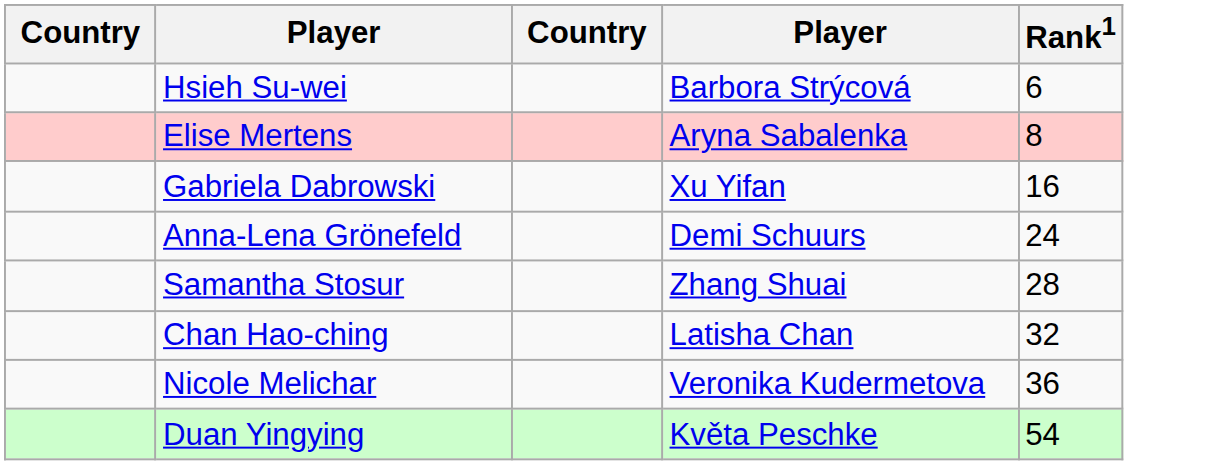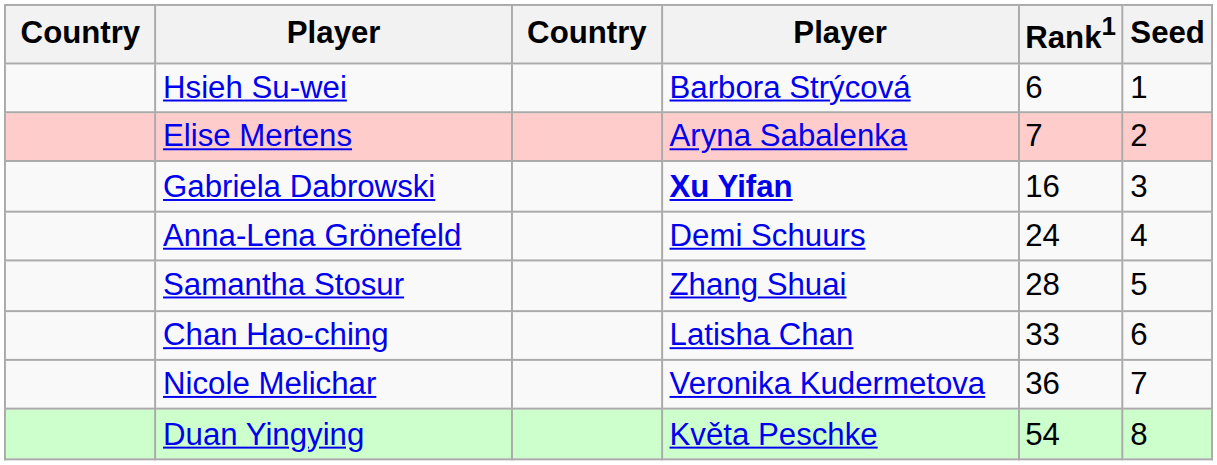+ column: Seed | 1 | 2 | 3 | 4 | 5 | 6 | 7 | 8
Elise Mertens | Rank1: 8 -> 7
Gabriela Dabrowski | column 4: normal -> bold
Chan Hao-ching | Rank1: 32 -> 33
